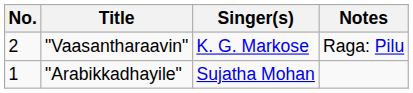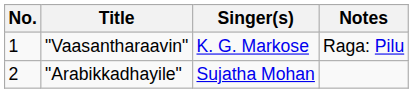"Vaasantharaavin" | No.: 2 -> 1
"Arabikkadhayile" | No.: 1 -> 2
